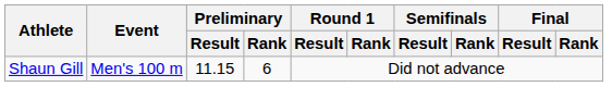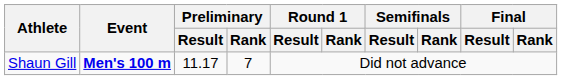Shaun Gill | Event: normal -> bold
Shaun Gill | Preliminary / Result: 11.15 -> 11.17
Shaun Gill | Preliminary / Rank: 6 -> 7
